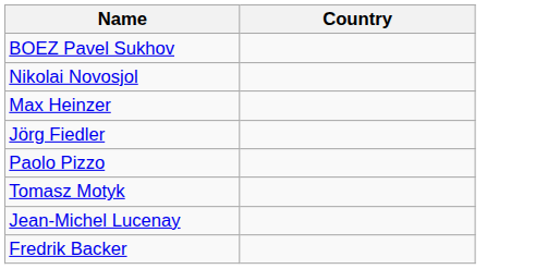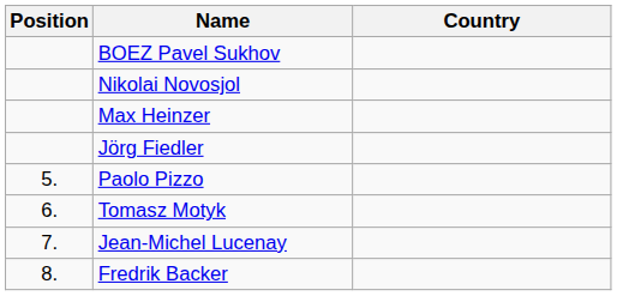+ column: Position | 5. | 6. | 7. | 8.
